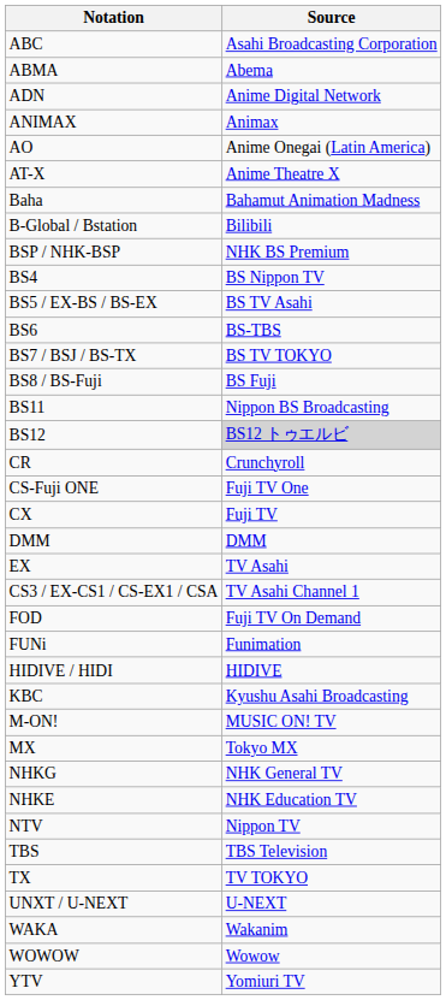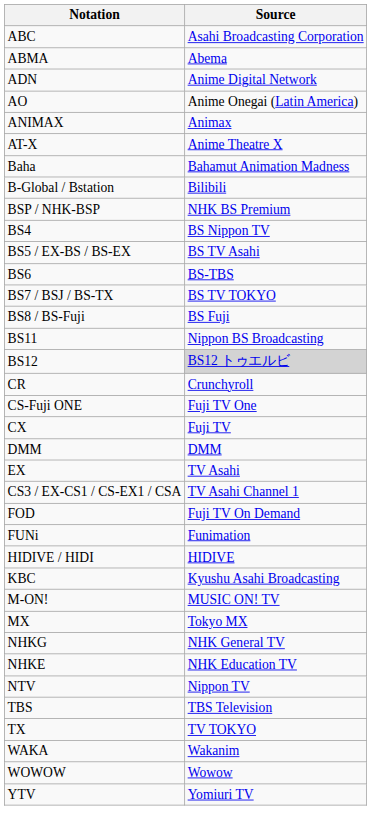rows swapped: ANIMAX <-> AO
- row: UNXT / U-NEXT | U-NEXT
